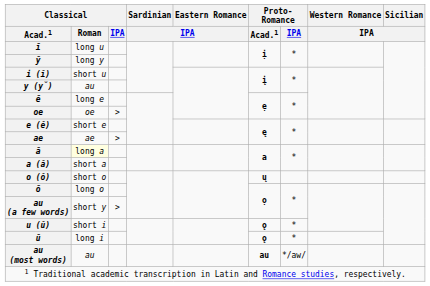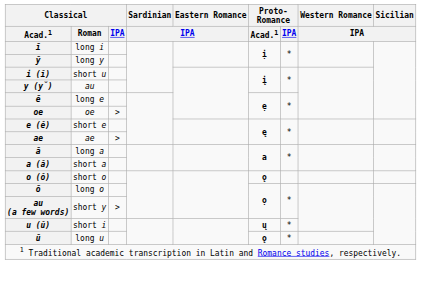ī | Classical / Roman: long u -> long i
ā | Classical / Roman: lightyellow background -> no background
o (ŏ) | Proto- Romance / Acad.1: ų -> ǫ
u (ŭ) | Proto- Romance / Acad.1: ǫ -> ų
ū | Classical / Roman: long i -> long u
- row: au (most words) | au | au | */aw/
